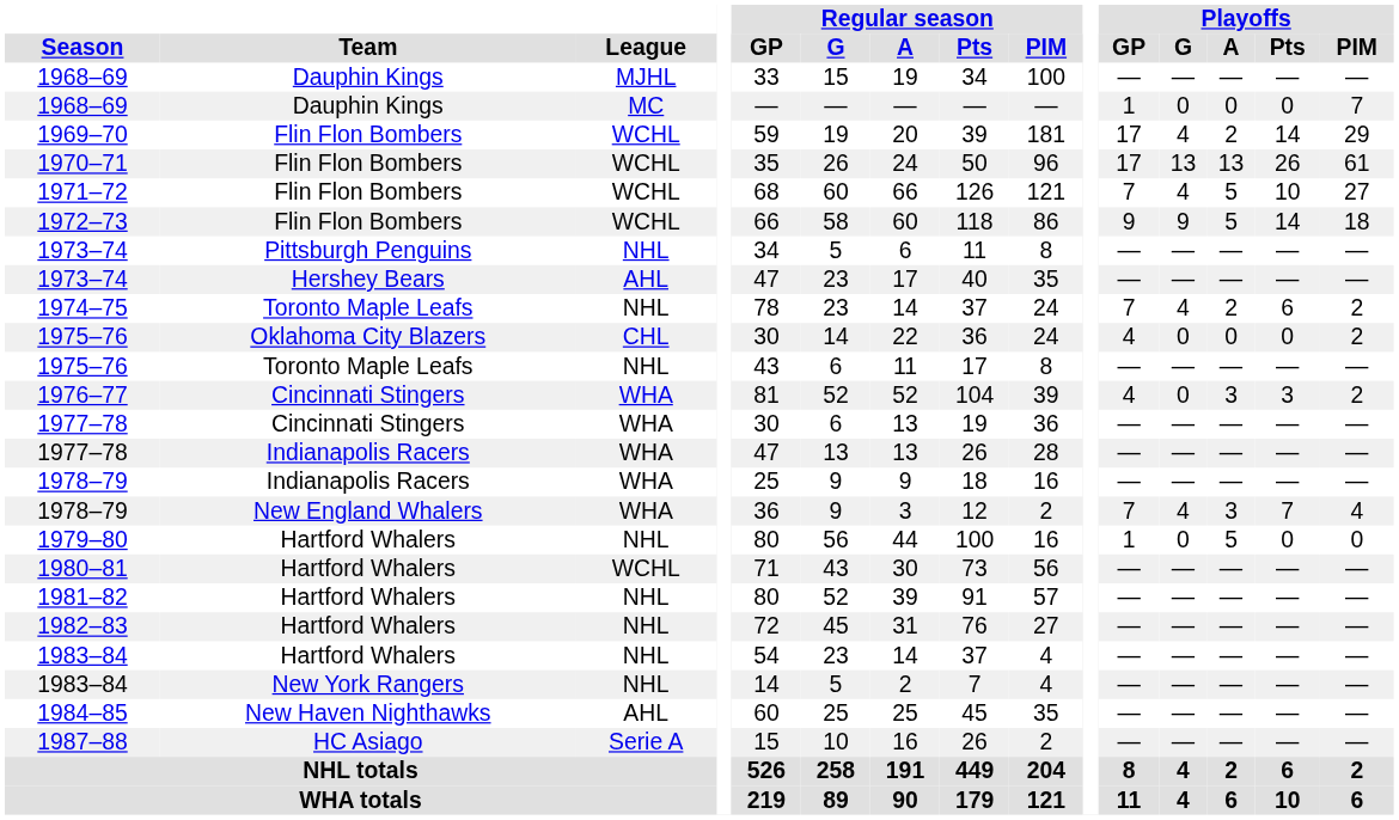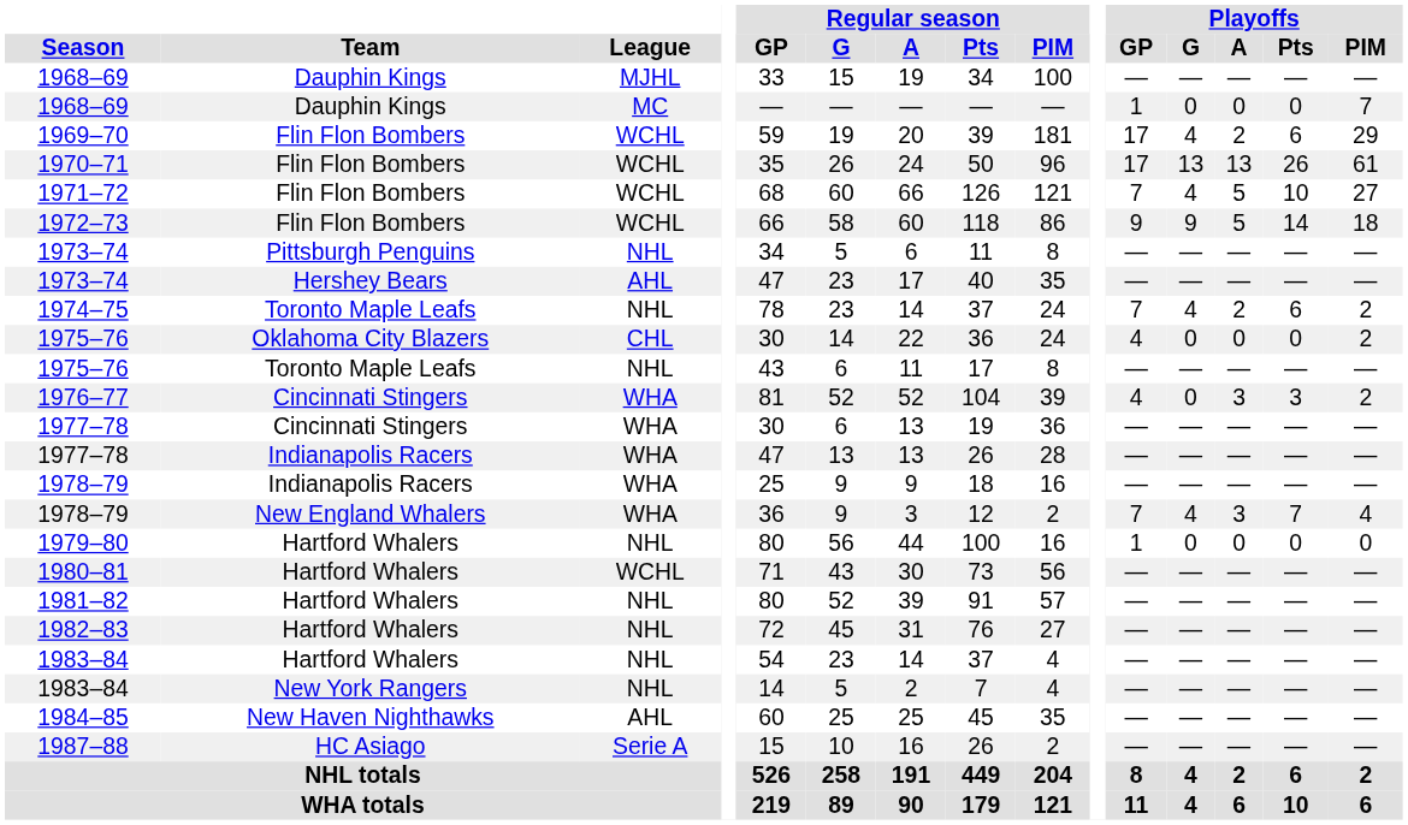1969–70 | Playoffs / Pts: 14 -> 6
1979–80 | Playoffs / A: 5 -> 0
